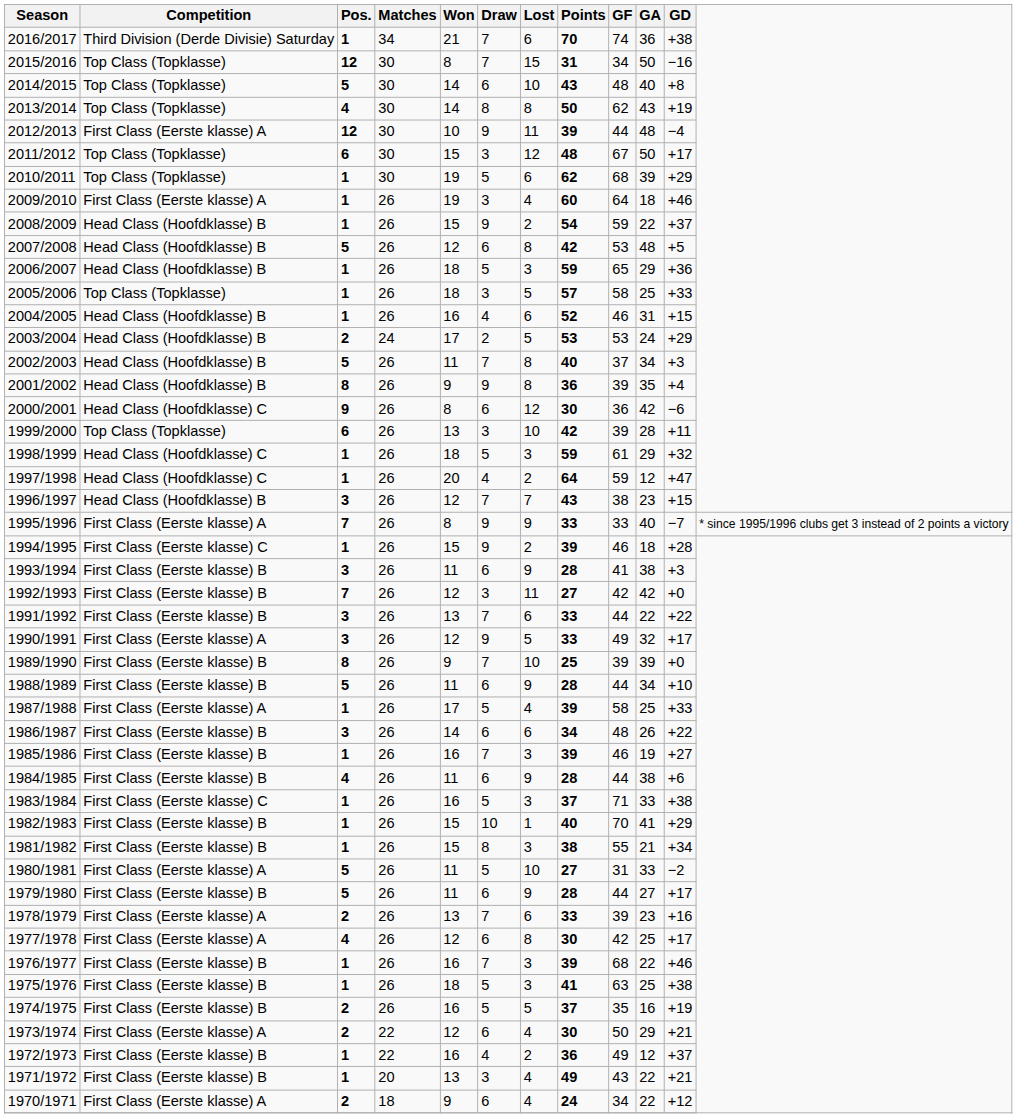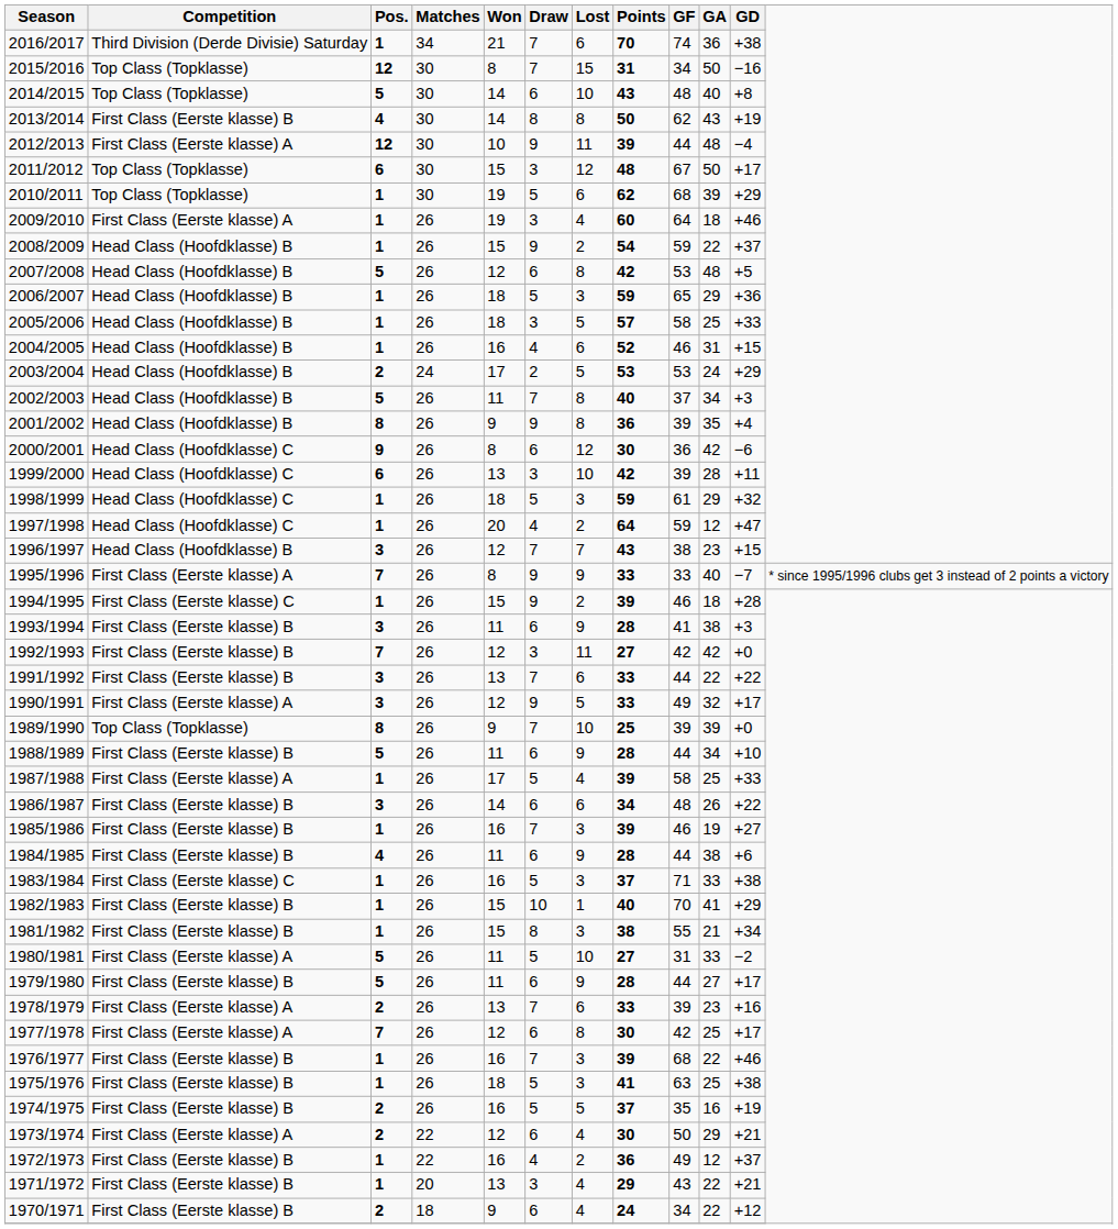2013/2014 | Competition: Top Class (Topklasse) -> First Class (Eerste klasse) B
2005/2006 | Competition: Top Class (Topklasse) -> Head Class (Hoofdklasse) B
1999/2000 | Competition: Top Class (Topklasse) -> Head Class (Hoofdklasse) C
1989/1990 | Competition: First Class (Eerste klasse) B -> Top Class (Topklasse)
1977/1978 | Pos.: 4 -> 7
1971/1972 | Points: 49 -> 29
1970/1971 | Competition: First Class (Eerste klasse) A -> First Class (Eerste klasse) B
